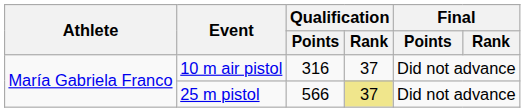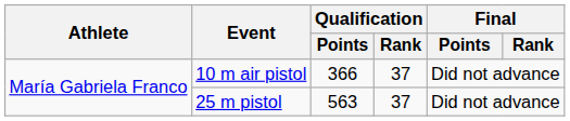10 m air pistol | Qualification / Points: 316 -> 366
25 m pistol | Qualification / Points: 566 -> 563
25 m pistol | Qualification / Rank: khaki background -> no background
